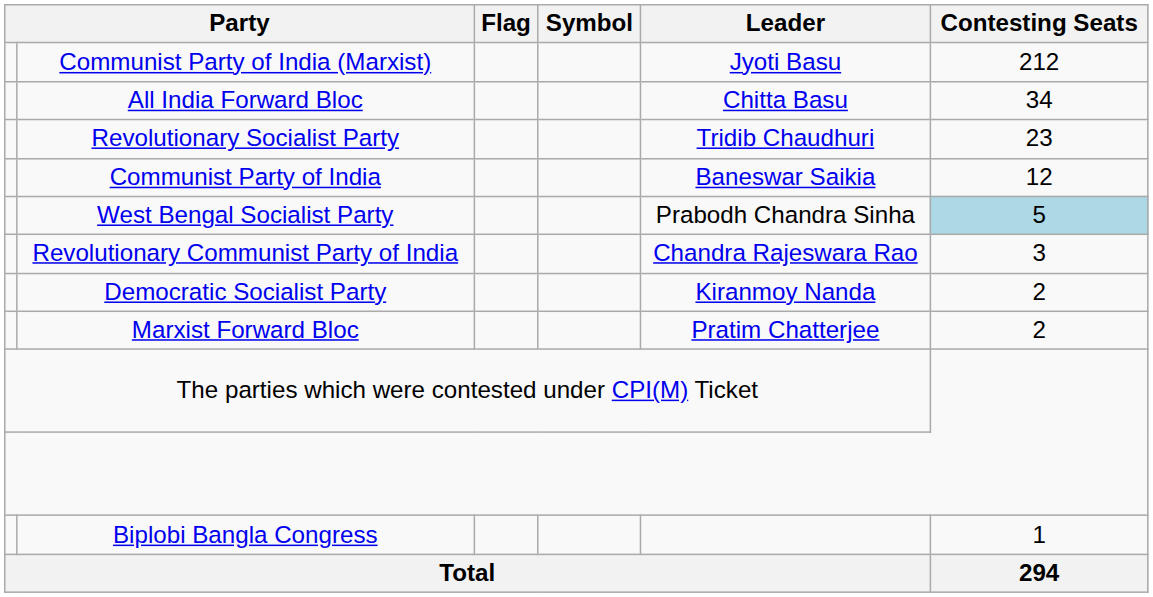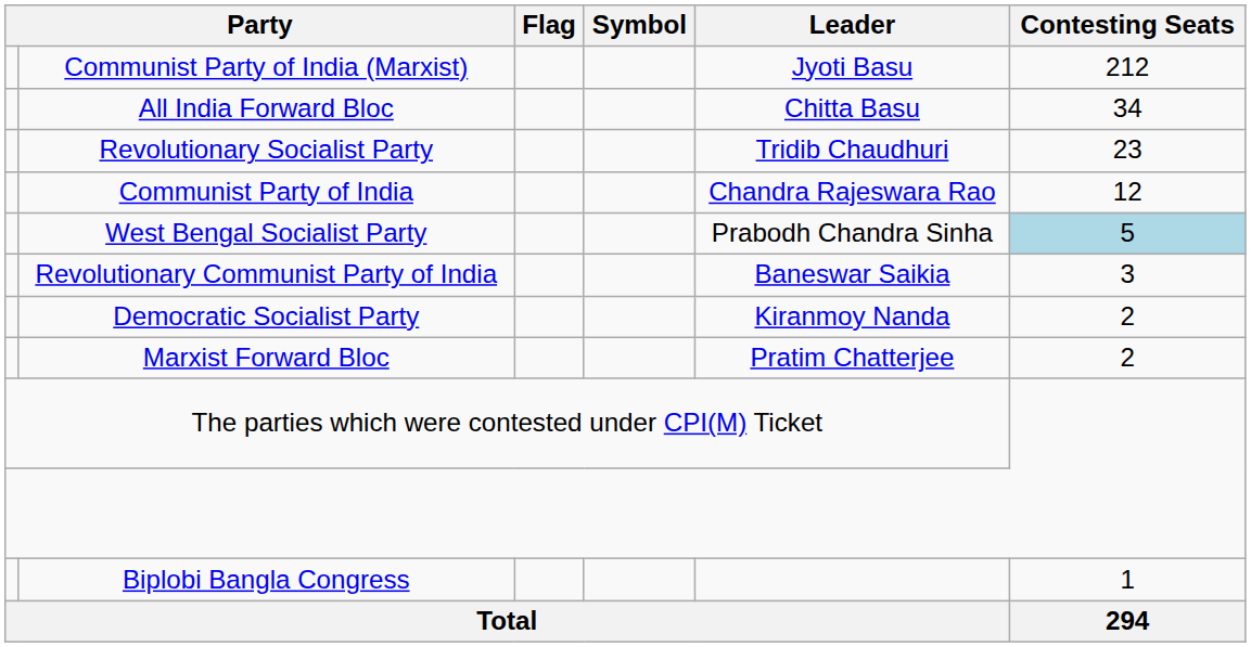Communist Party of India | Leader: Baneswar Saikia -> Chandra Rajeswara Rao
Revolutionary Communist Party of India | Leader: Chandra Rajeswara Rao -> Baneswar Saikia
